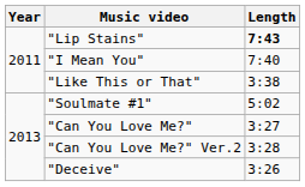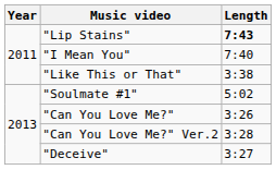"Can You Love Me?" | Length: 3:27 -> 3:26
"Deceive" | Length: 3:26 -> 3:27
